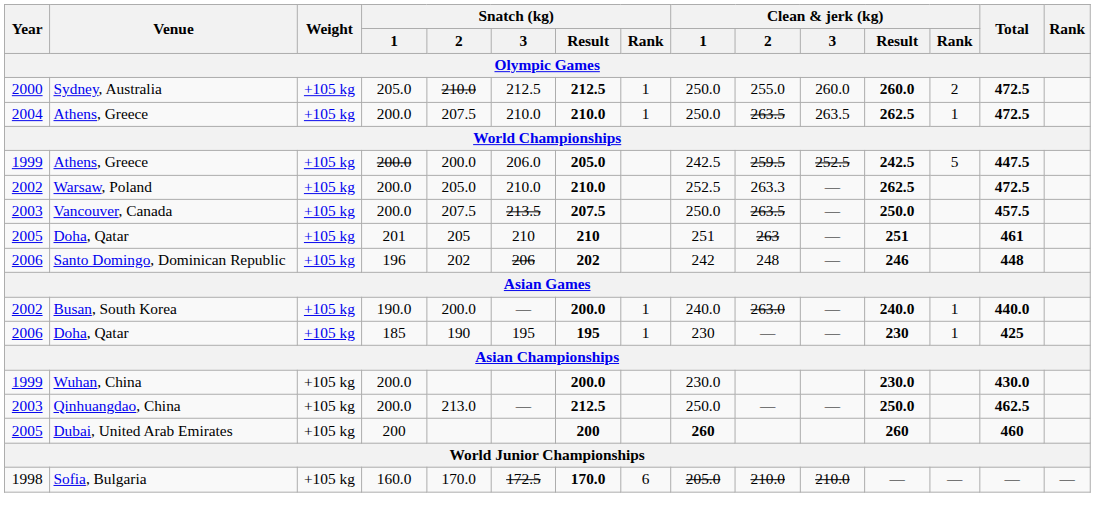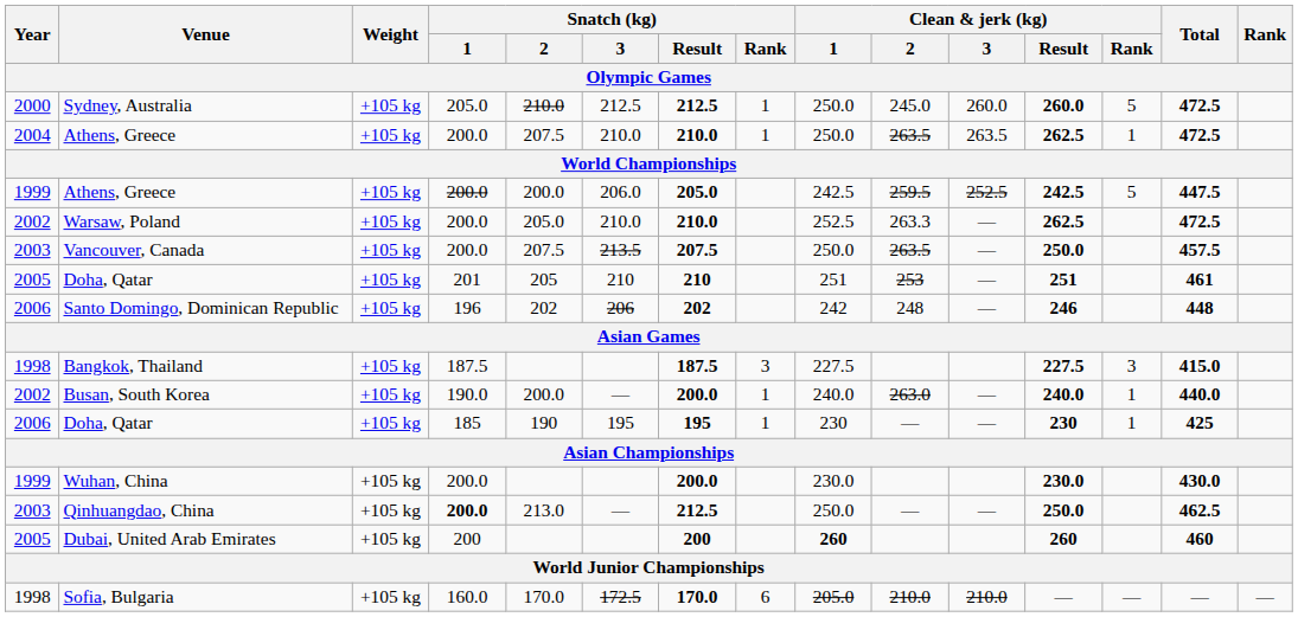Sydney, Australia | Clean & jerk (kg) / 2: 255.0 -> 245.0
Sydney, Australia | Clean & jerk (kg) / Rank: 2 -> 5
2005 / Doha, Qatar | Clean & jerk (kg) / 2: 263 -> 253
+ row: 1998 | Bangkok, Thailand | +105 kg | 187.5 | 187.5 | 3 | 227.5 | 227.5 | 3 | 415.0
Qinhuangdao, China | Snatch (kg) / 1: normal -> bold
